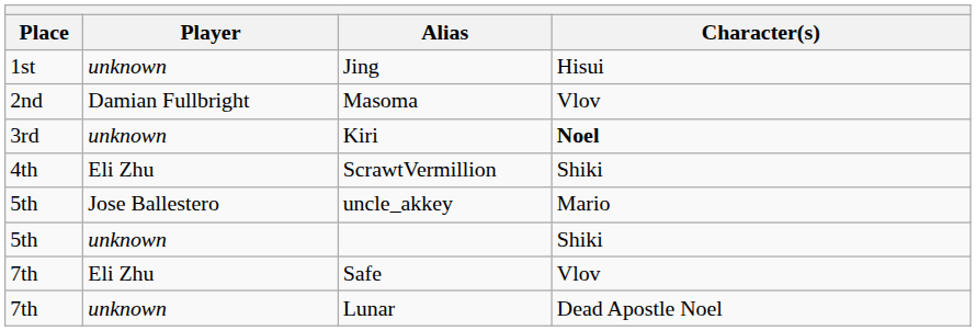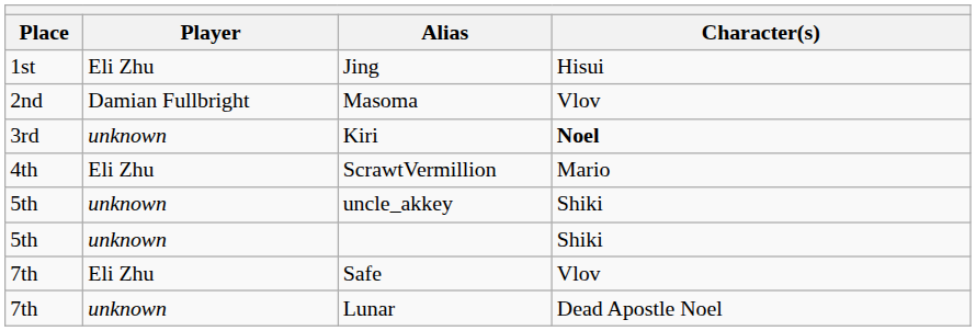Jing | Player: unknown -> Eli Zhu
ScrawtVermillion | Character(s): Shiki -> Mario
uncle_akkey | Player: Jose Ballestero -> unknown
uncle_akkey | Character(s): Mario -> Shiki
